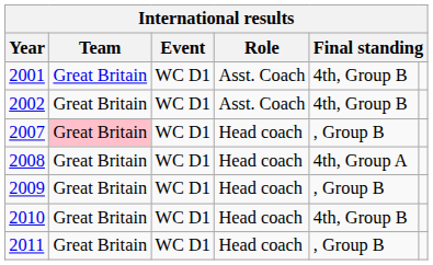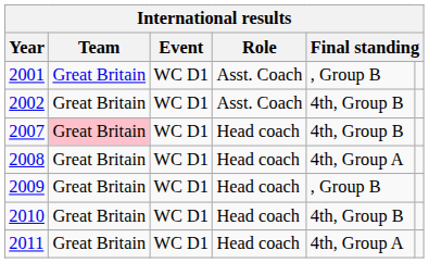2001 | column 5: 4th, Group B -> , Group B
2007 | column 5: , Group B -> 4th, Group B
2011 | column 5: , Group B -> 4th, Group A
